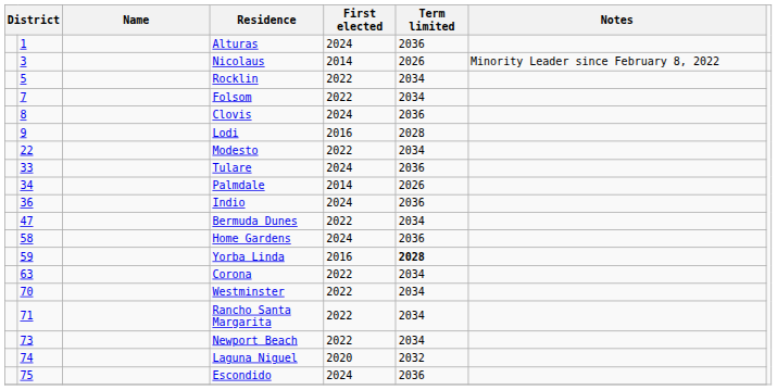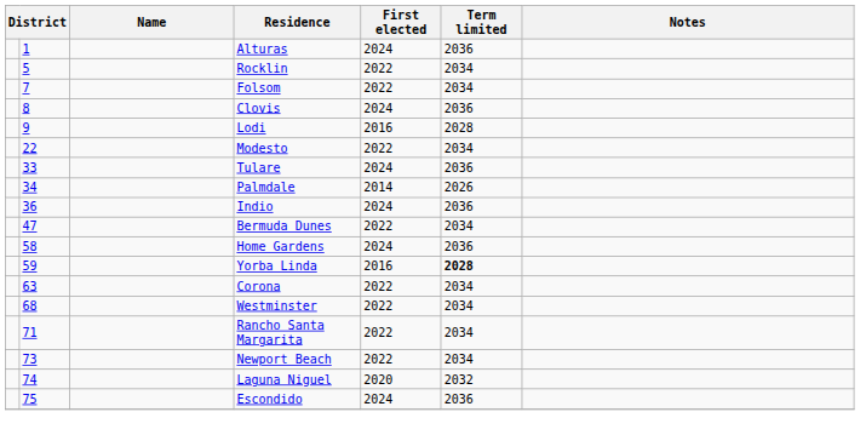- row: 3 | Nicolaus | 2014 | 2026 | Minority Leader since February 8, 2022
Westminster | column 2: 70 -> 68
